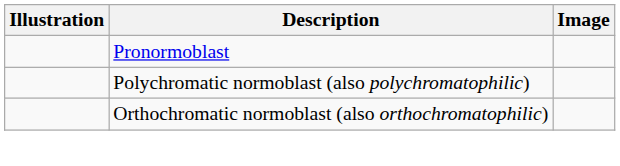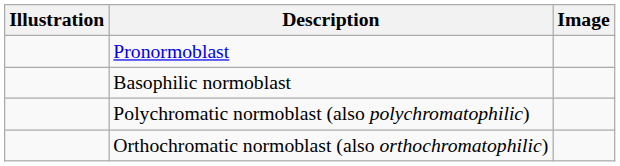+ row: Basophilic normoblast
